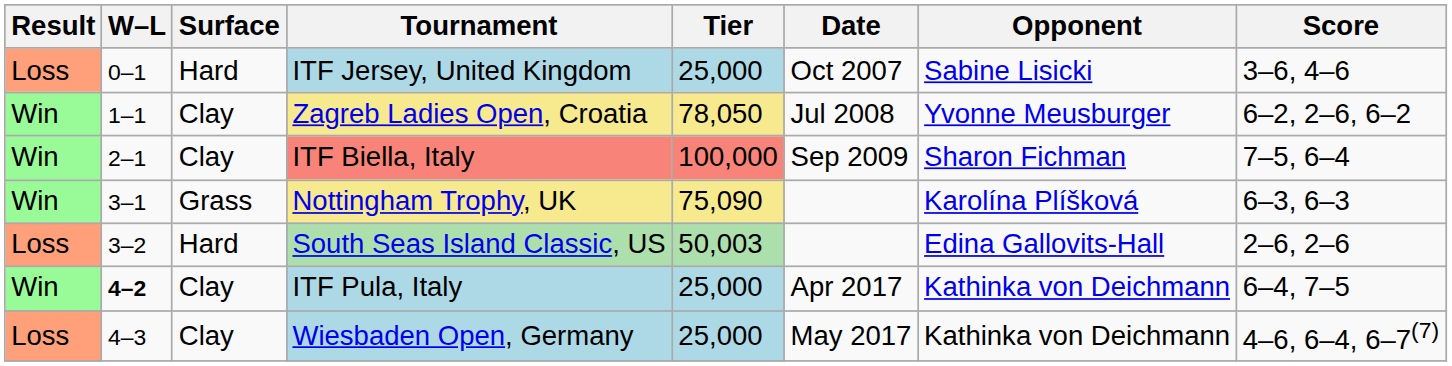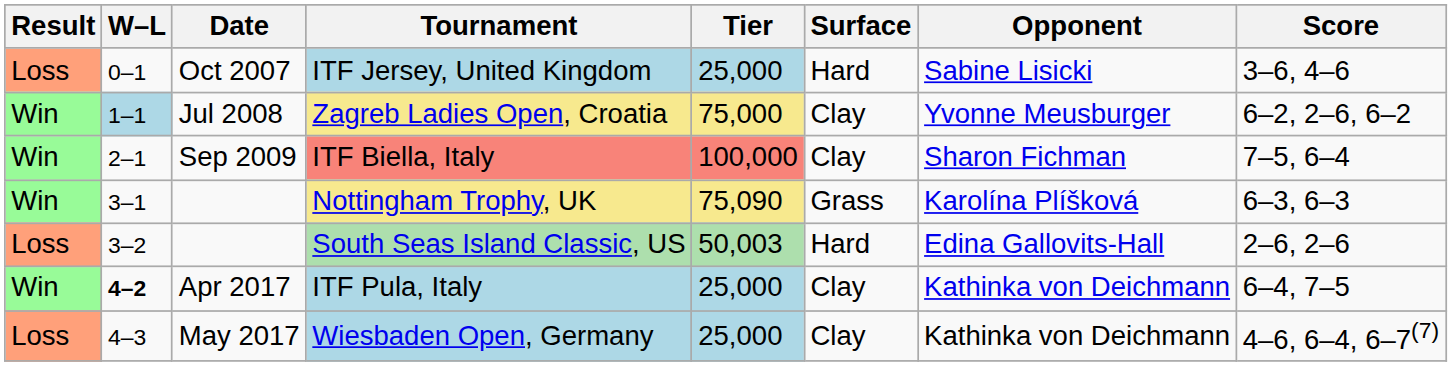columns swapped: Date <-> Surface
Zagreb Ladies Open, Croatia | W–L: no background -> lightblue background
Zagreb Ladies Open, Croatia | Tier: 78,050 -> 75,000
